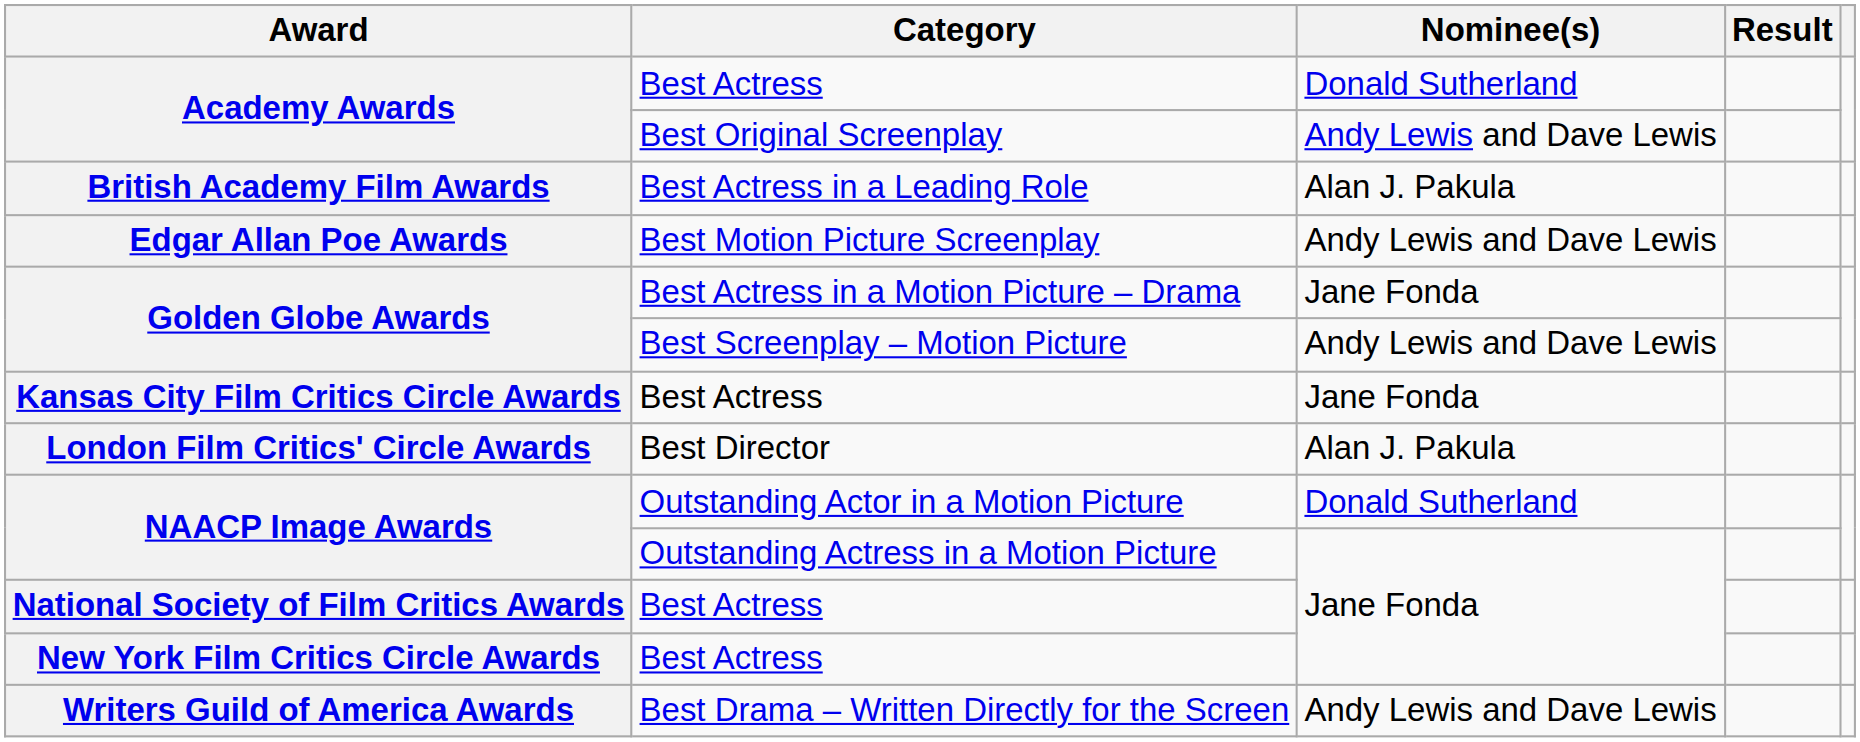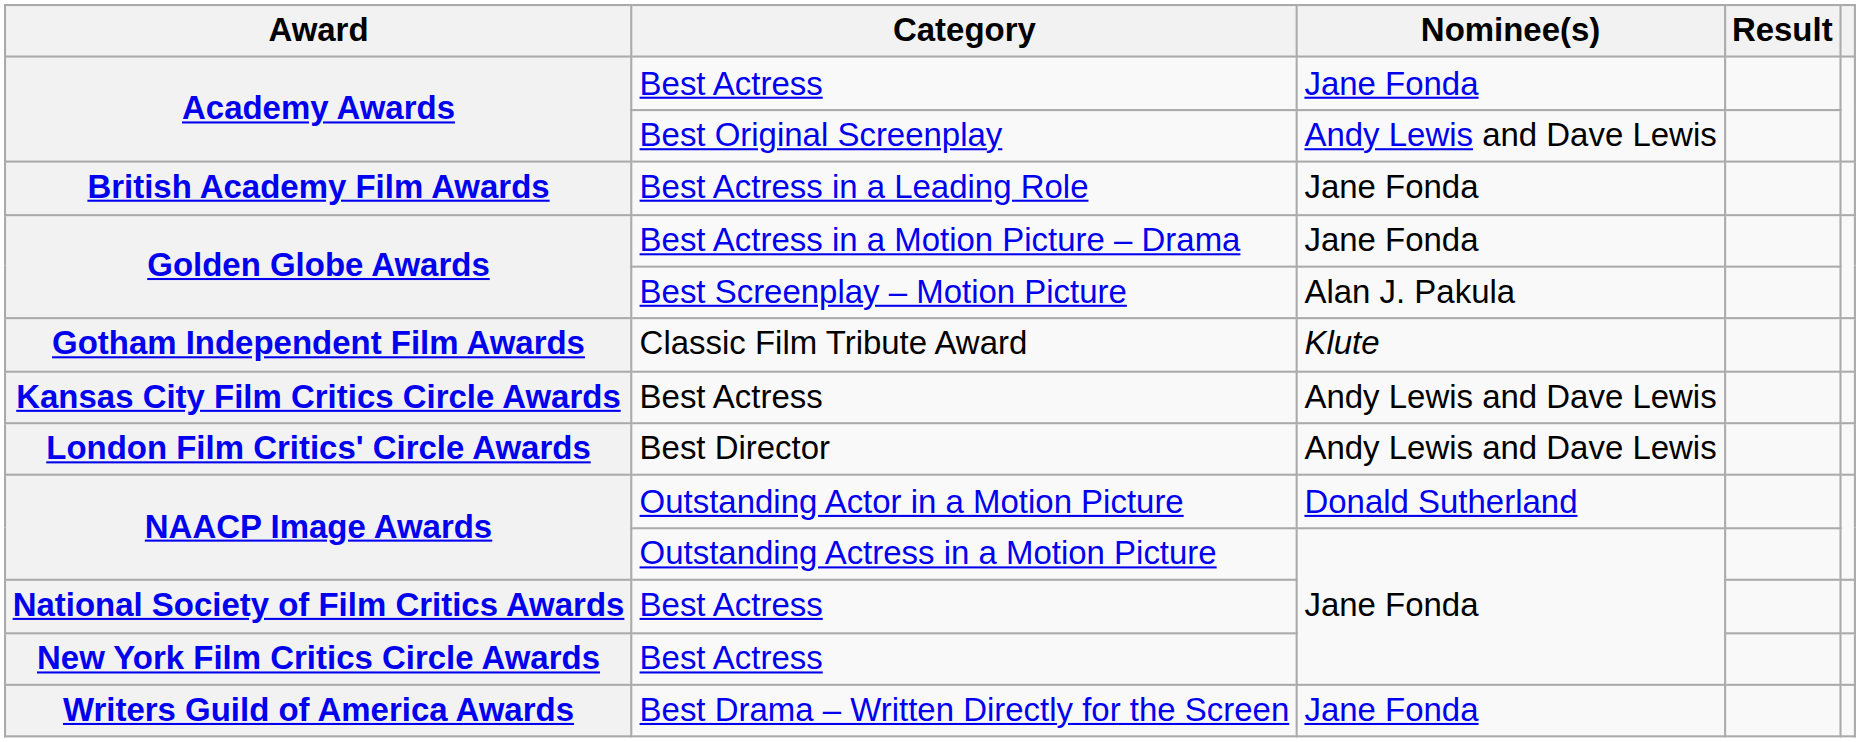Academy Awards / Best Actress | Nominee(s): Donald Sutherland -> Jane Fonda
British Academy Film Awards | Nominee(s): Alan J. Pakula -> Jane Fonda
- row: Edgar Allan Poe Awards | Best Motion Picture Screenplay | Andy Lewis and Dave Lewis
Golden Globe Awards / Best Screenplay – Motion Picture | Nominee(s): Andy Lewis and Dave Lewis -> Alan J. Pakula
+ row: Gotham Independent Film Awards | Classic Film Tribute Award | Klute
Kansas City Film Critics Circle Awards | Nominee(s): Jane Fonda -> Andy Lewis and Dave Lewis
London Film Critics' Circle Awards | Nominee(s): Alan J. Pakula -> Andy Lewis and Dave Lewis
Writers Guild of America Awards | Nominee(s): Andy Lewis and Dave Lewis -> Jane Fonda
